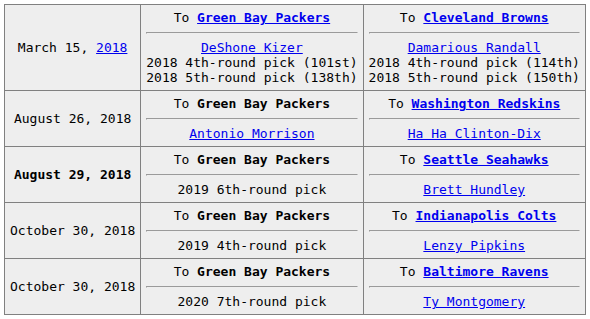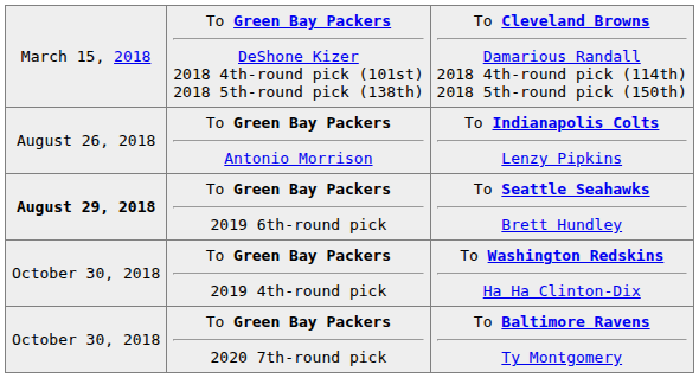To Green Bay Packers Antonio Morrison | column 3: To Washington Redskins Ha Ha Clinton-Dix -> To Indianapolis Colts Lenzy Pipkins
To Green Bay Packers 2019 4th-round pick | column 3: To Indianapolis Colts Lenzy Pipkins -> To Washington Redskins Ha Ha Clinton-Dix
